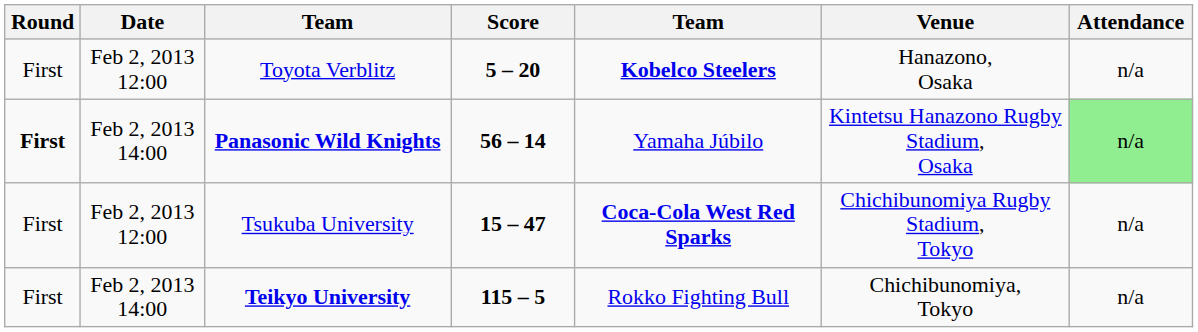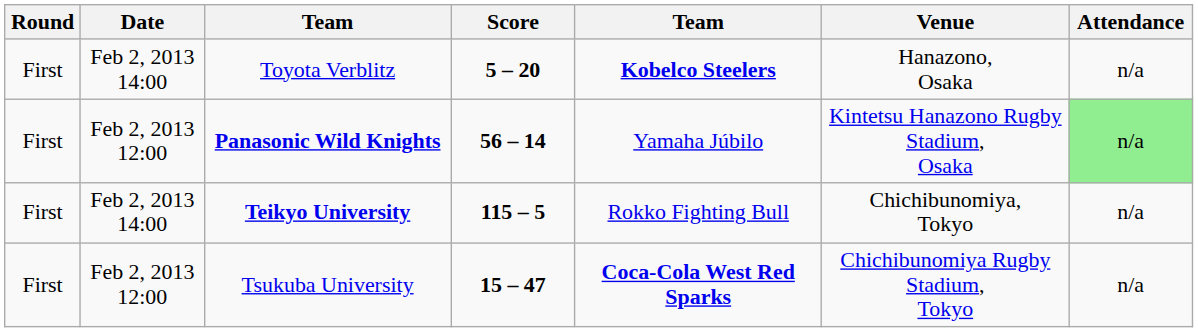Toyota Verblitz | Date: Feb 2, 2013 12:00 -> Feb 2, 2013 14:00
Panasonic Wild Knights | Round: bold -> normal
Panasonic Wild Knights | Date: Feb 2, 2013 14:00 -> Feb 2, 2013 12:00
rows swapped: Tsukuba University <-> Teikyo University
